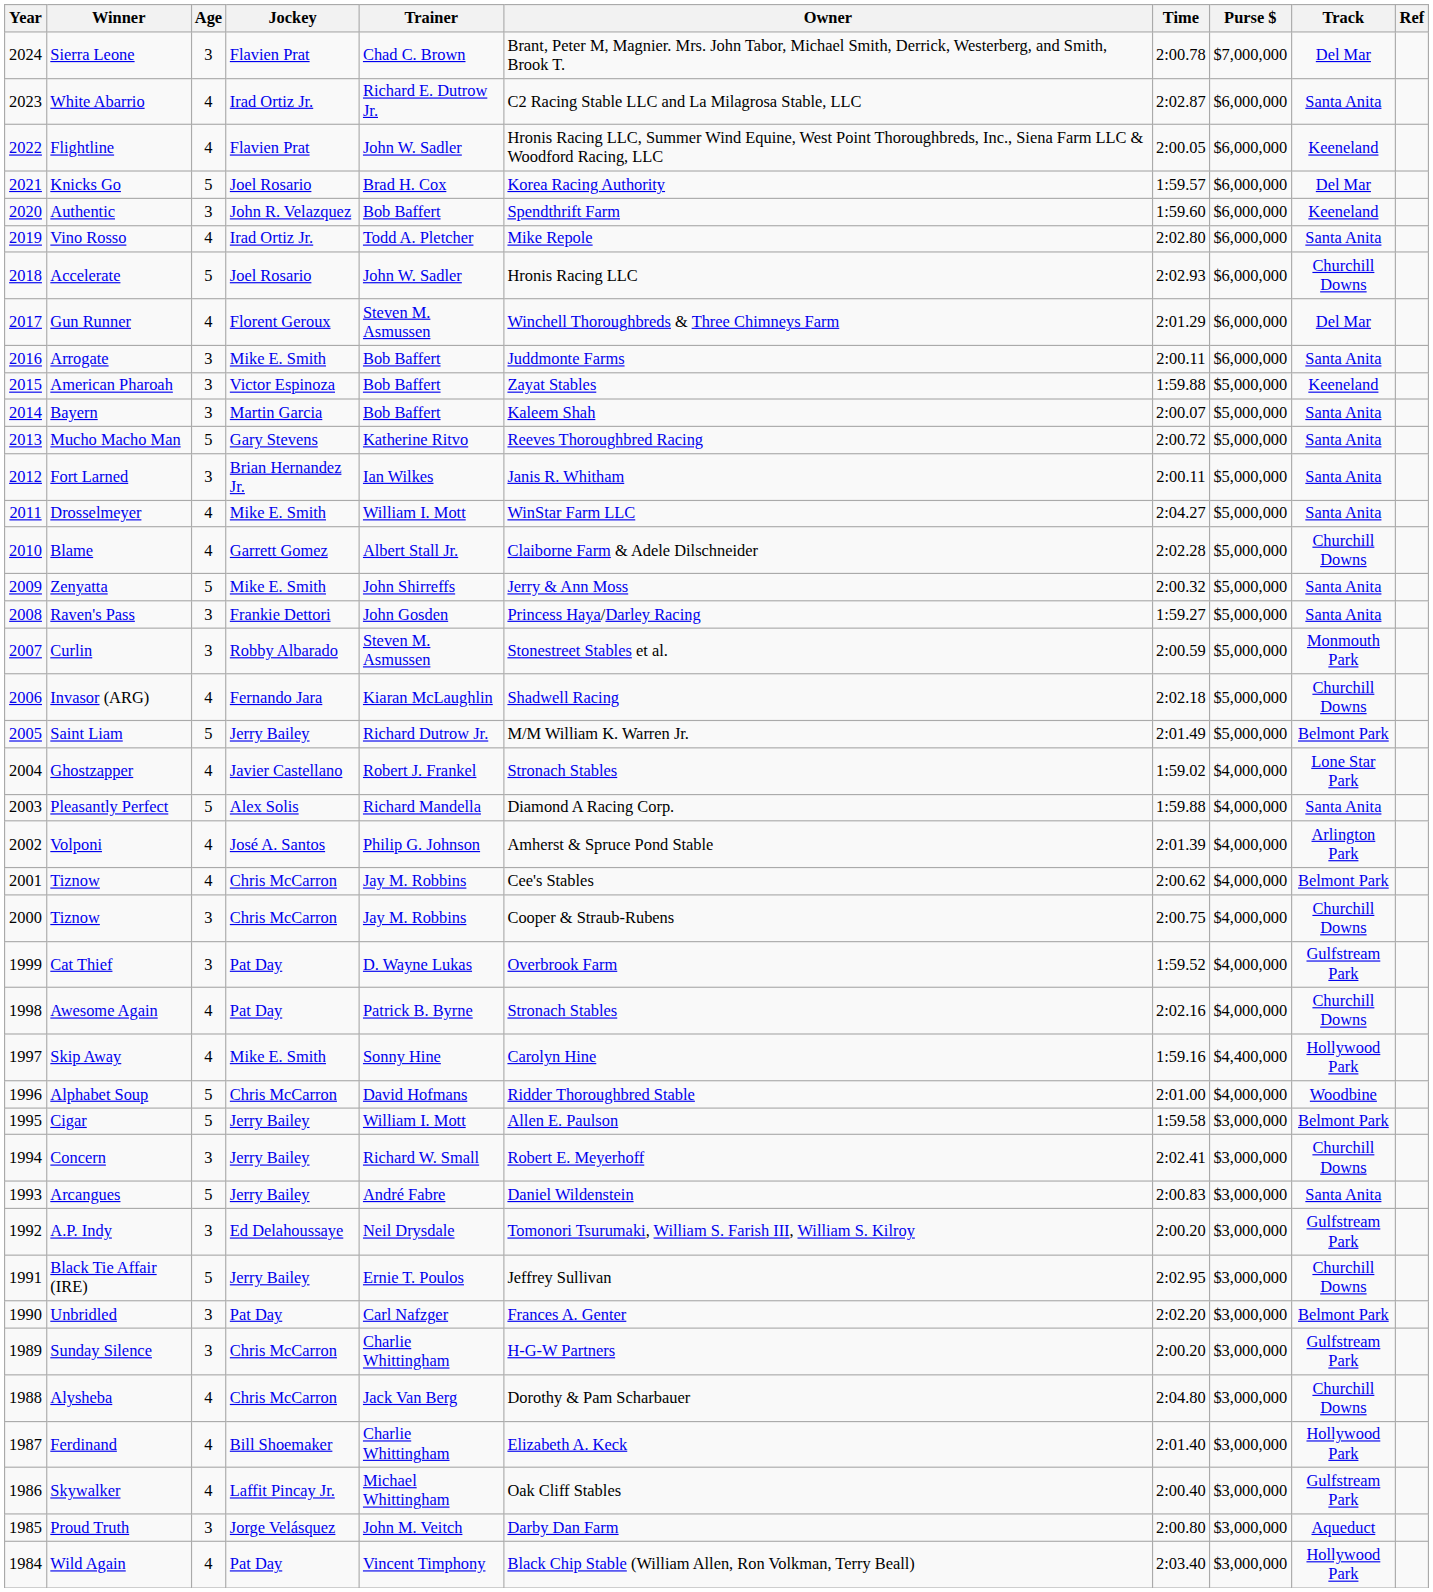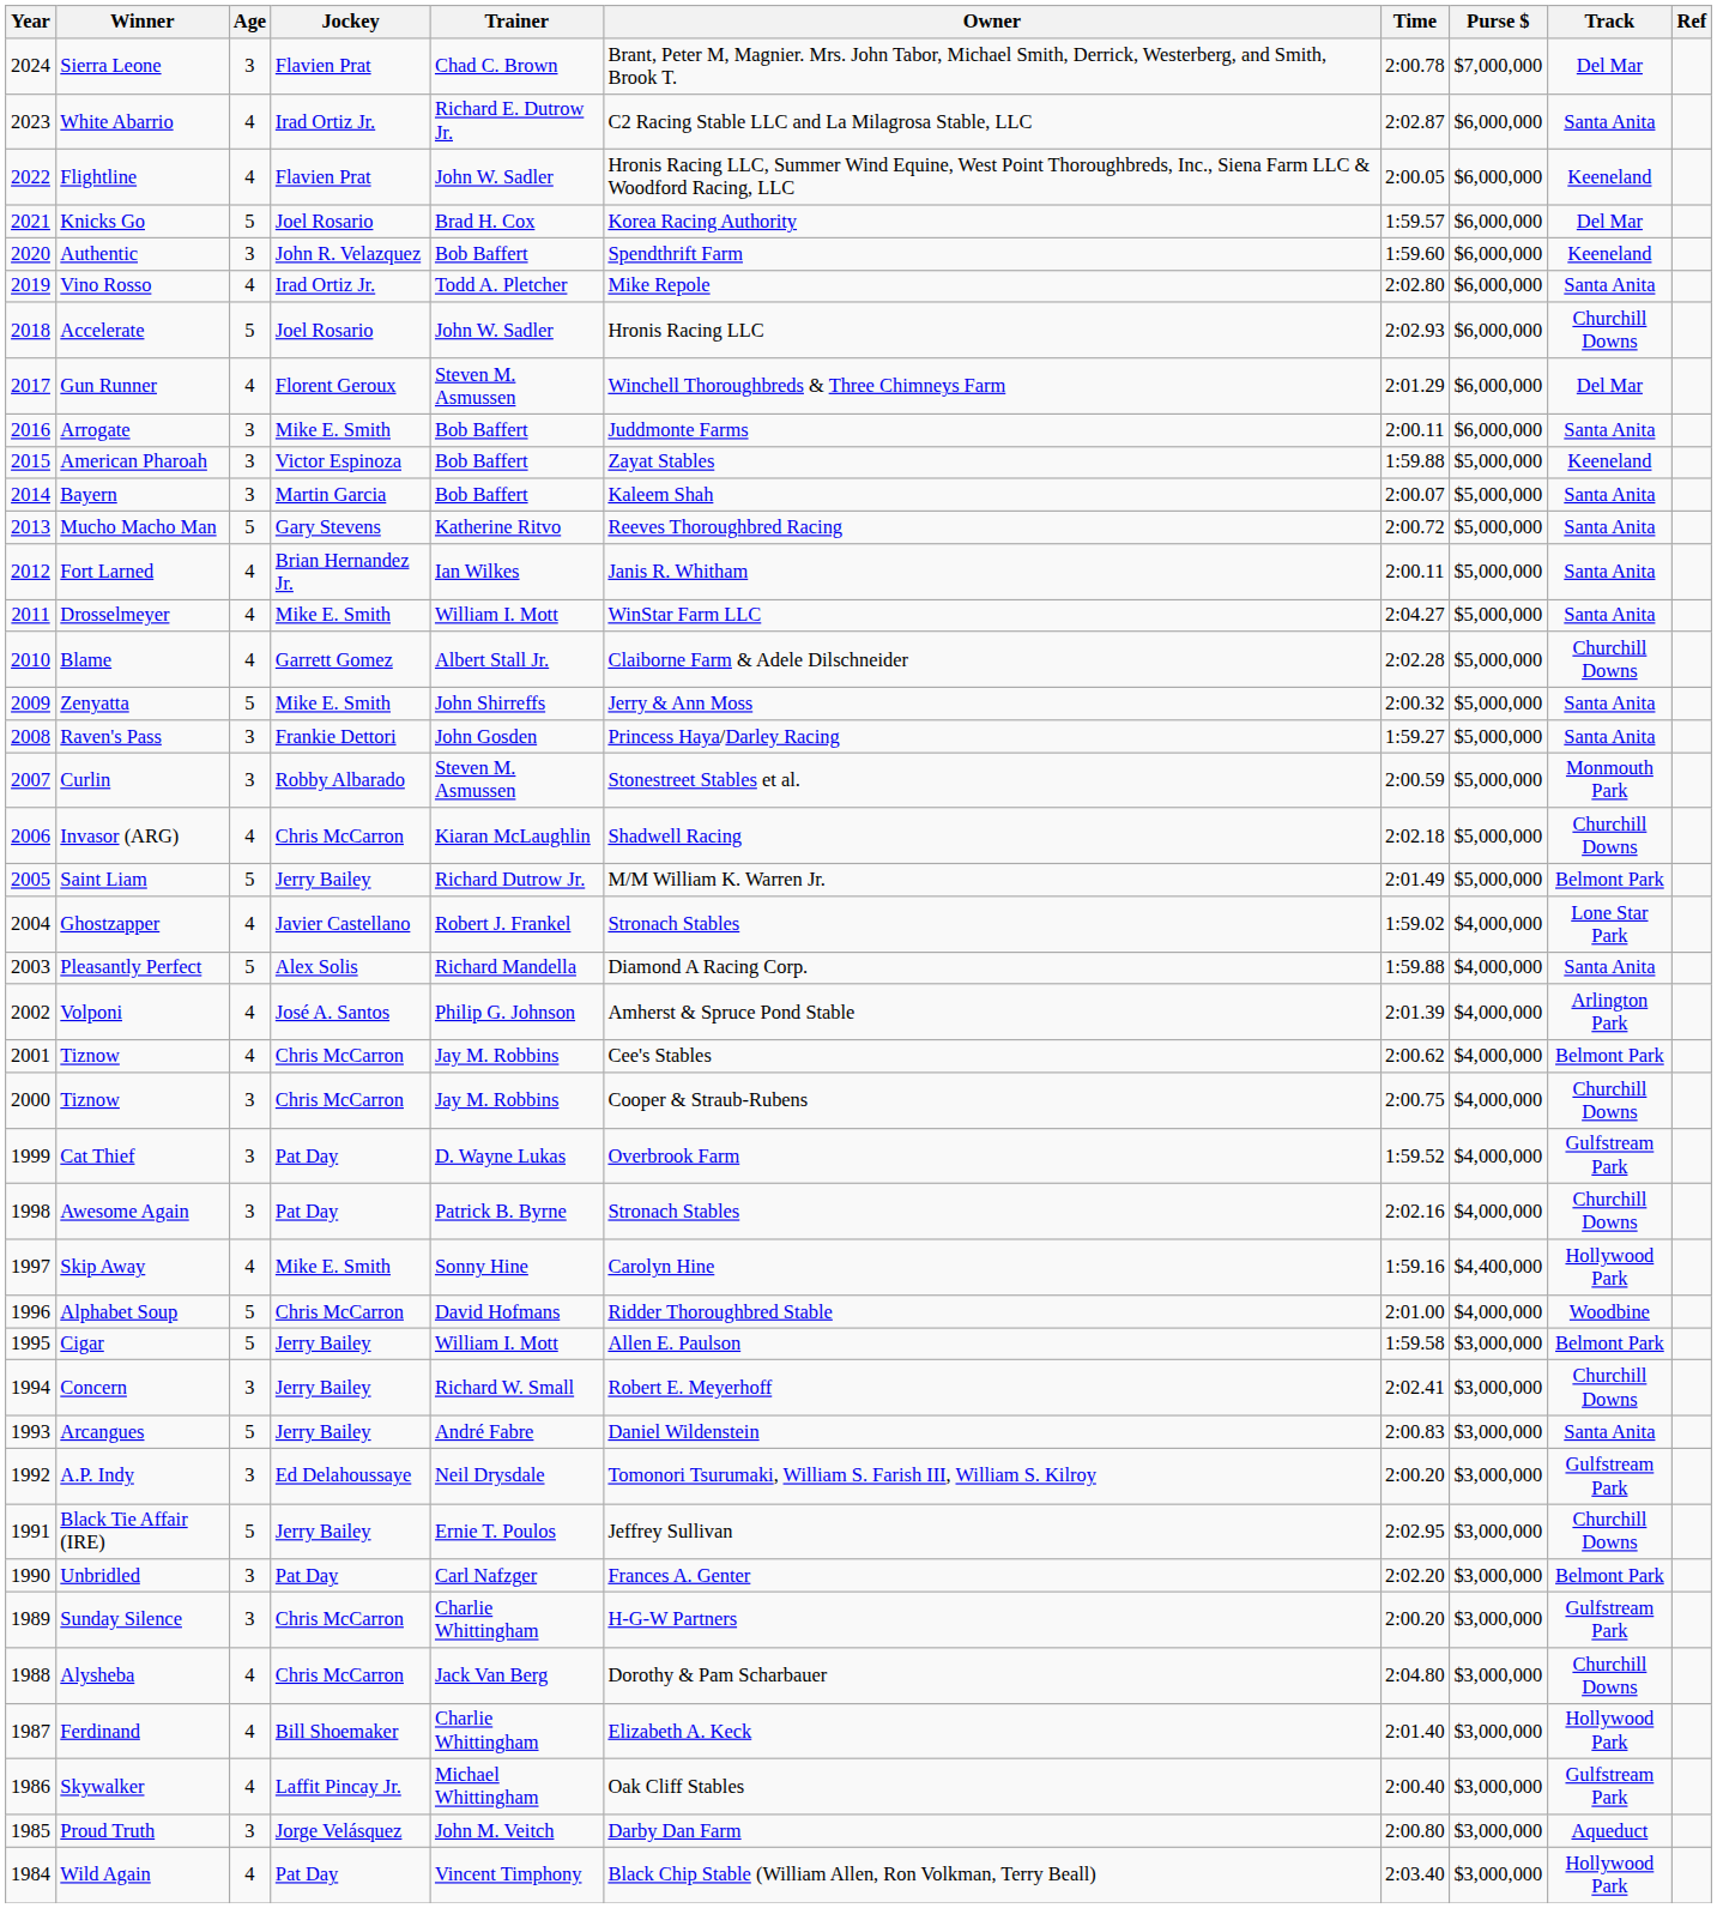Fort Larned | Age: 3 -> 4
Invasor (ARG) | Jockey: Fernando Jara -> Chris McCarron
Awesome Again | Age: 4 -> 3
